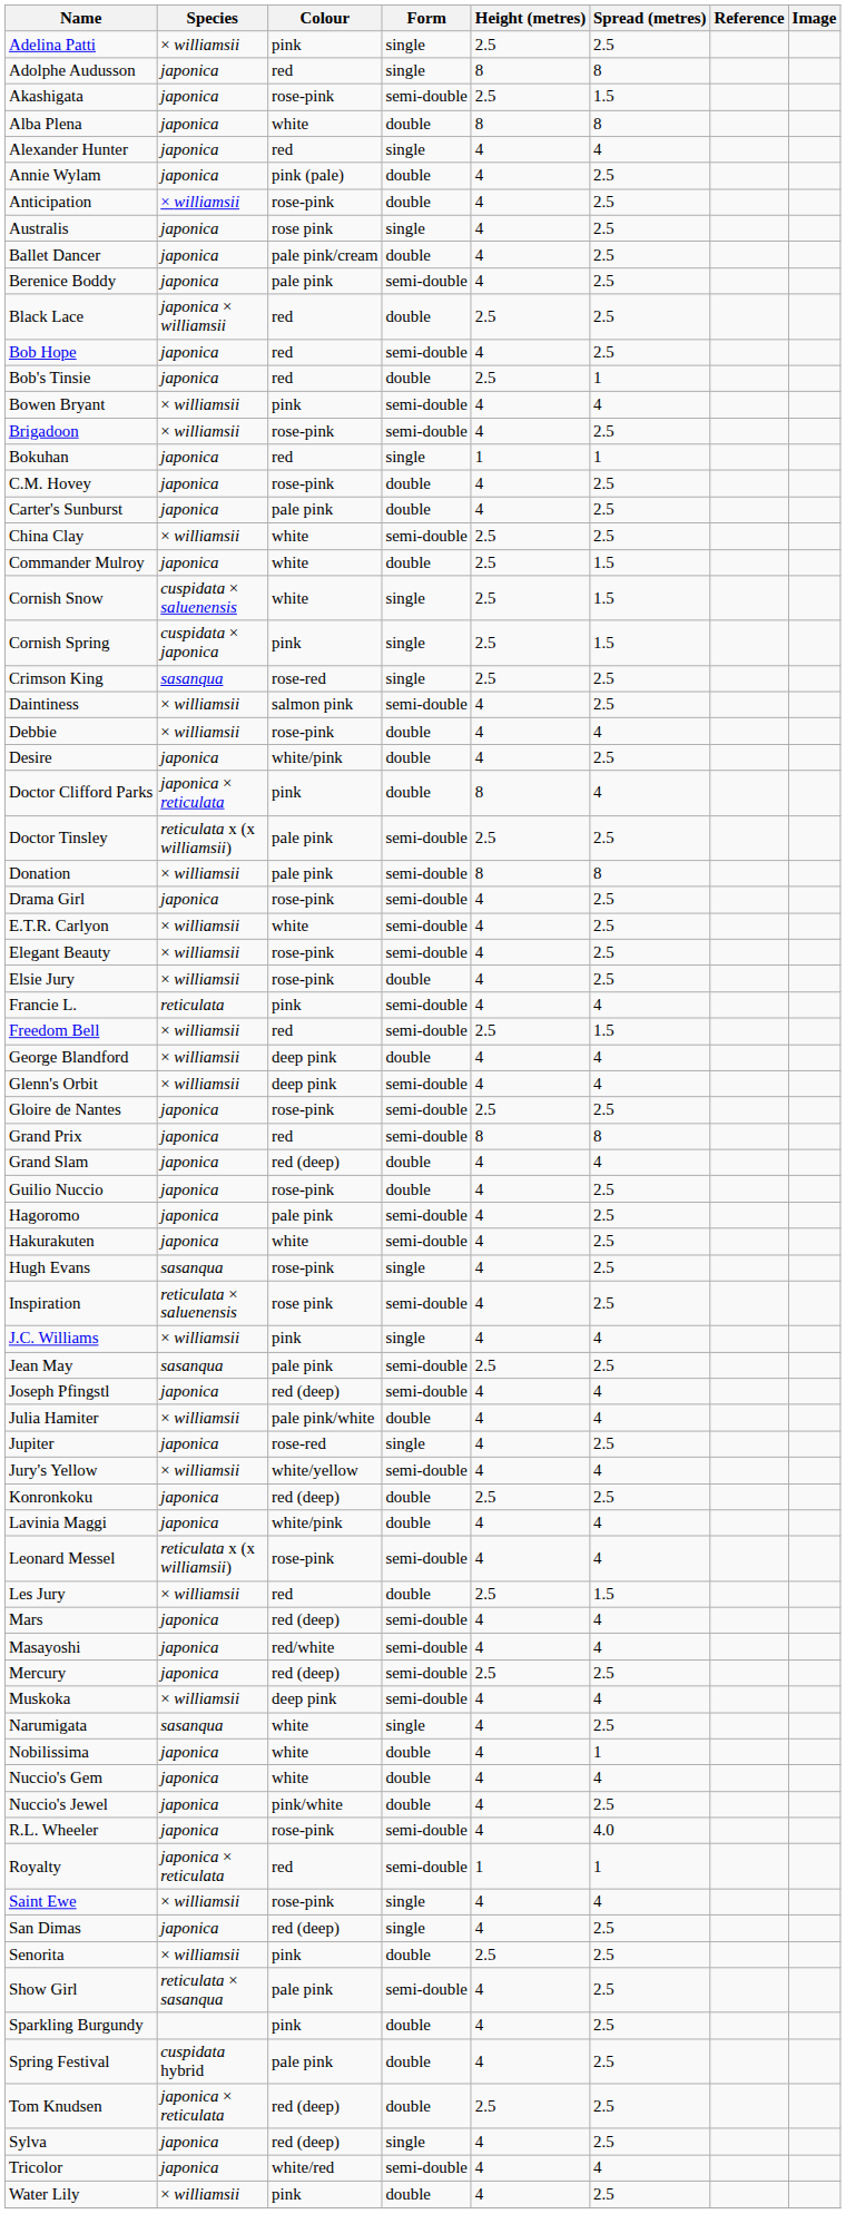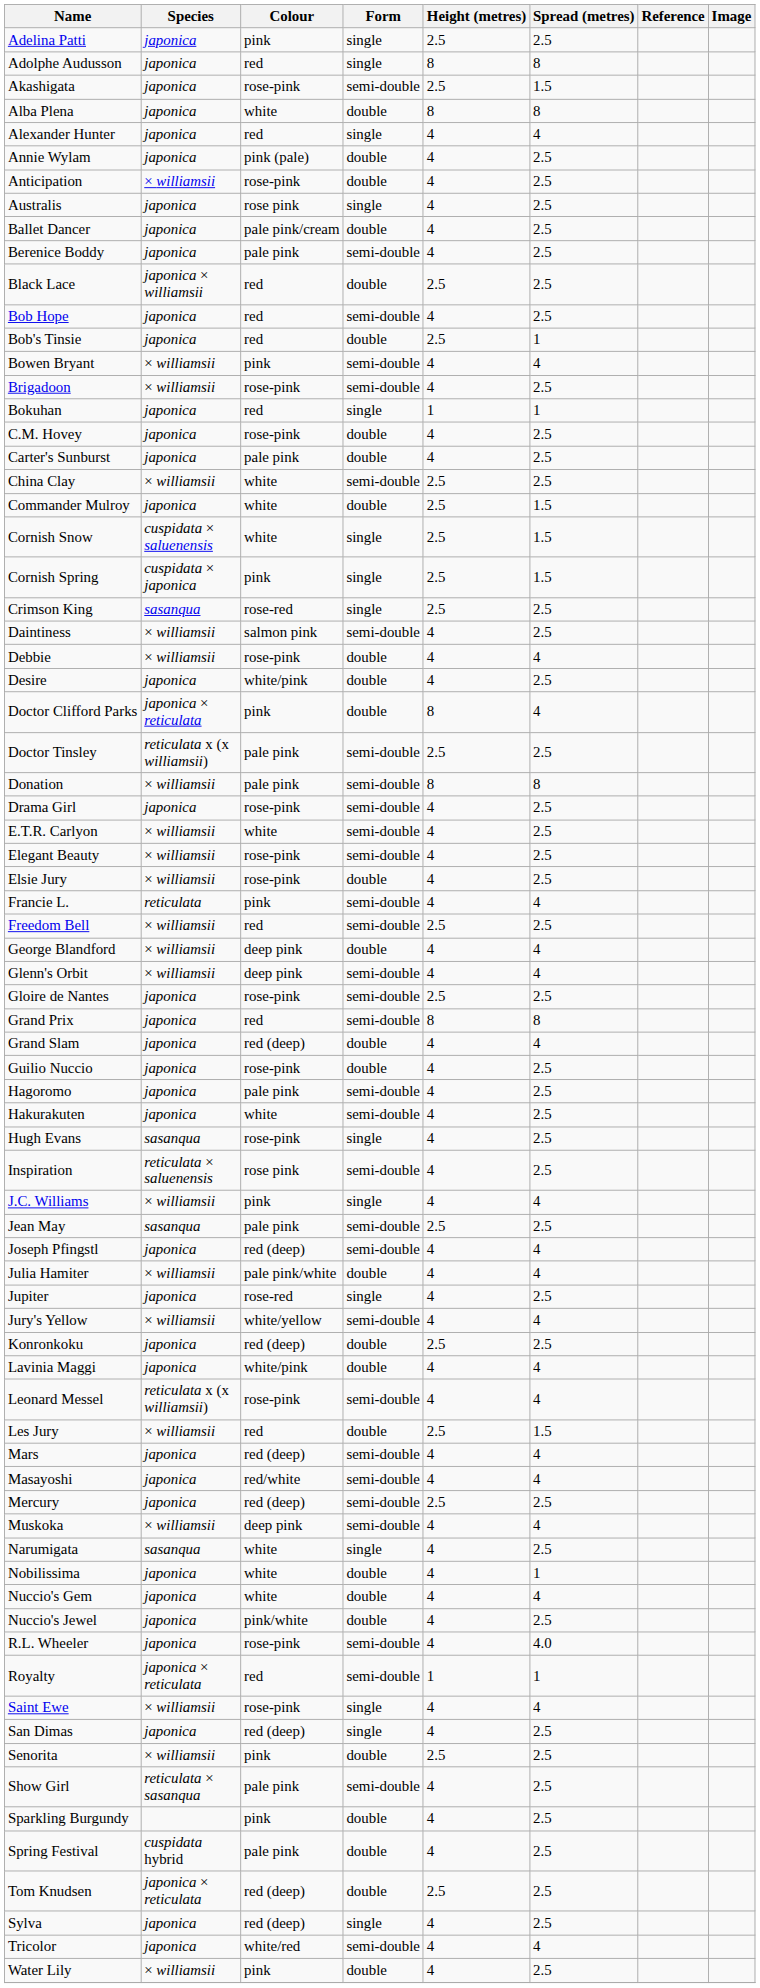Adelina Patti | Species: × williamsii -> japonica
Freedom Bell | Spread (metres): 1.5 -> 2.5
